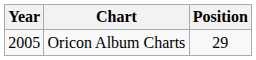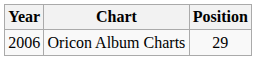Oricon Album Charts | Year: 2005 -> 2006
